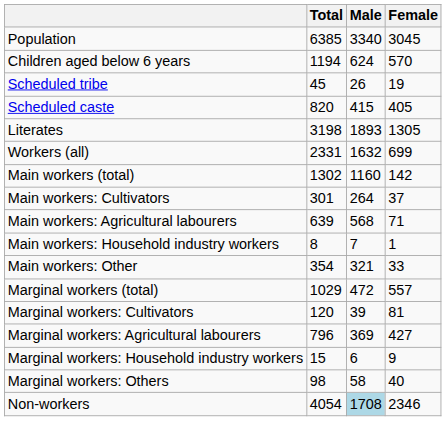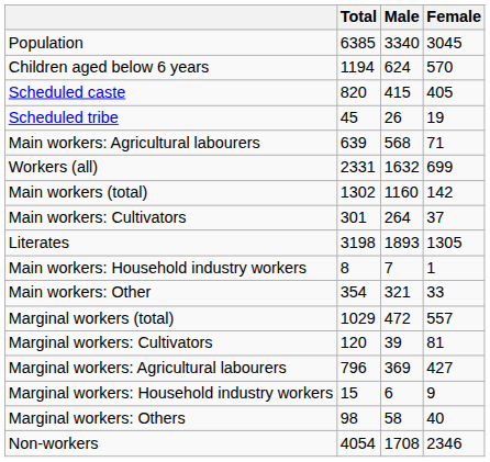rows swapped: Scheduled caste <-> Scheduled tribe
rows swapped: Literates <-> Main workers: Agricultural labourers
Non-workers | Male: lightblue background -> no background
